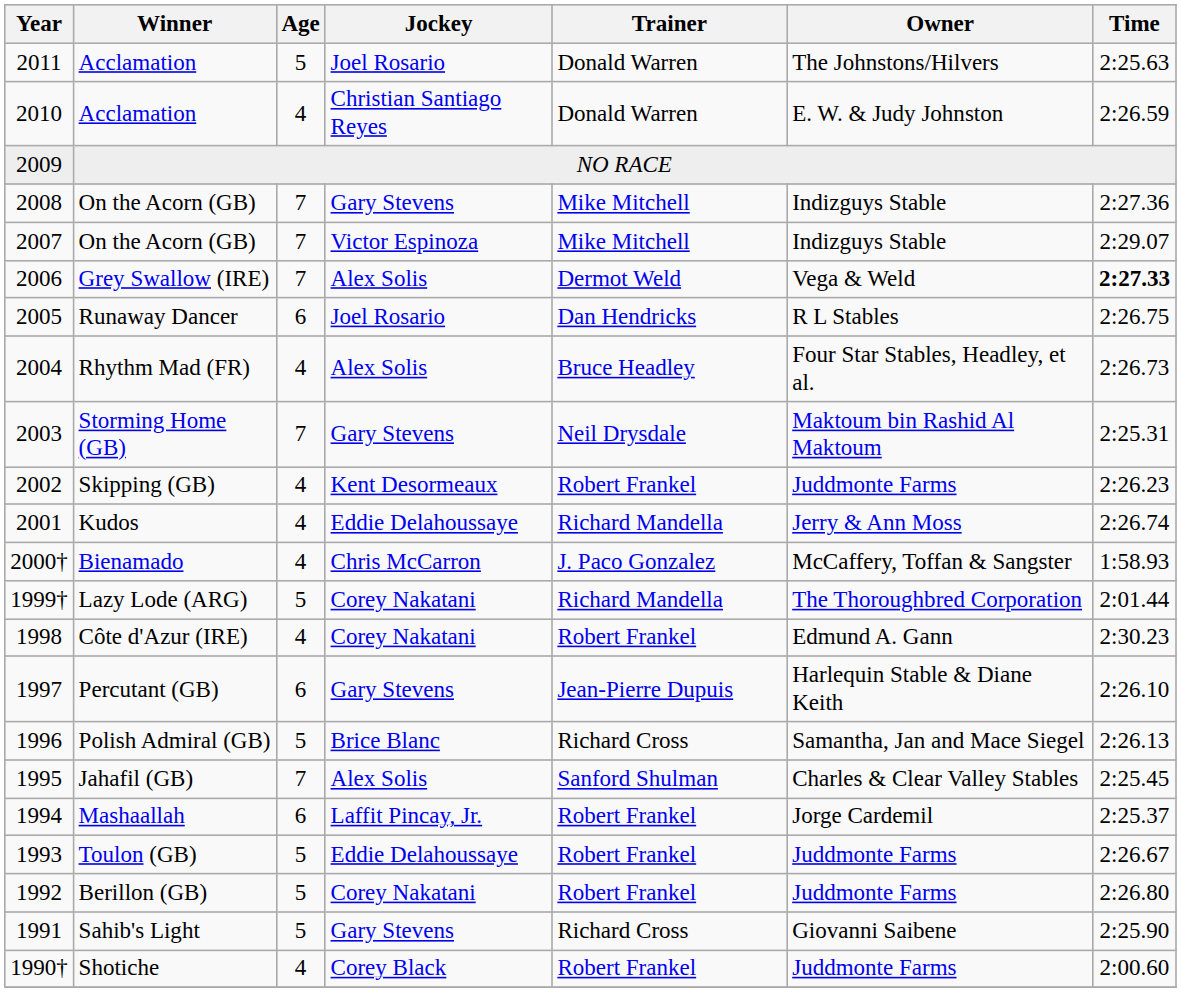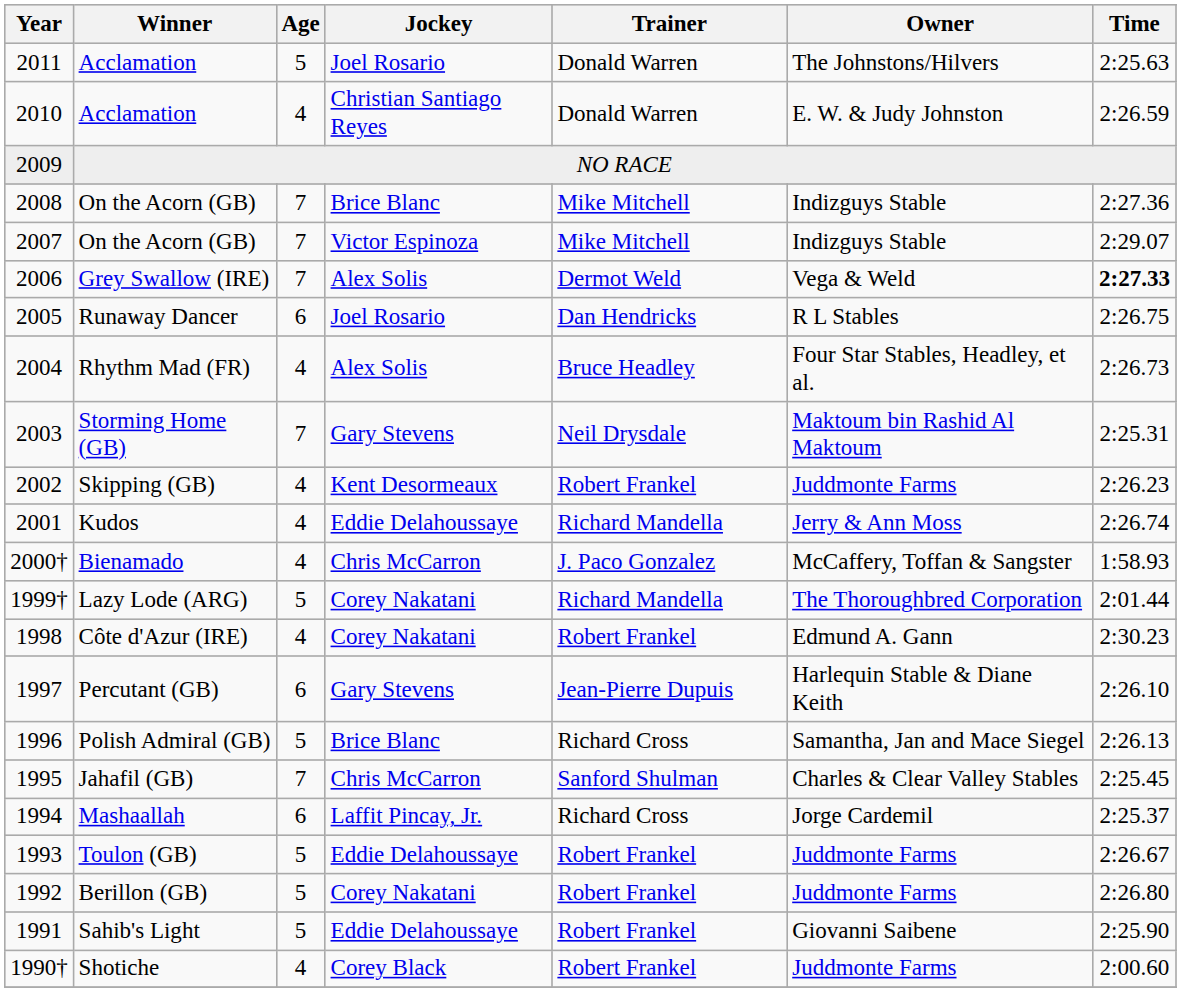2008 / On the Acorn (GB) | Jockey: Gary Stevens -> Brice Blanc
Jahafil (GB) | Jockey: Alex Solis -> Chris McCarron
Mashaallah | Trainer: Robert Frankel -> Richard Cross
Sahib's Light | Jockey: Gary Stevens -> Eddie Delahoussaye
Sahib's Light | Trainer: Richard Cross -> Robert Frankel
